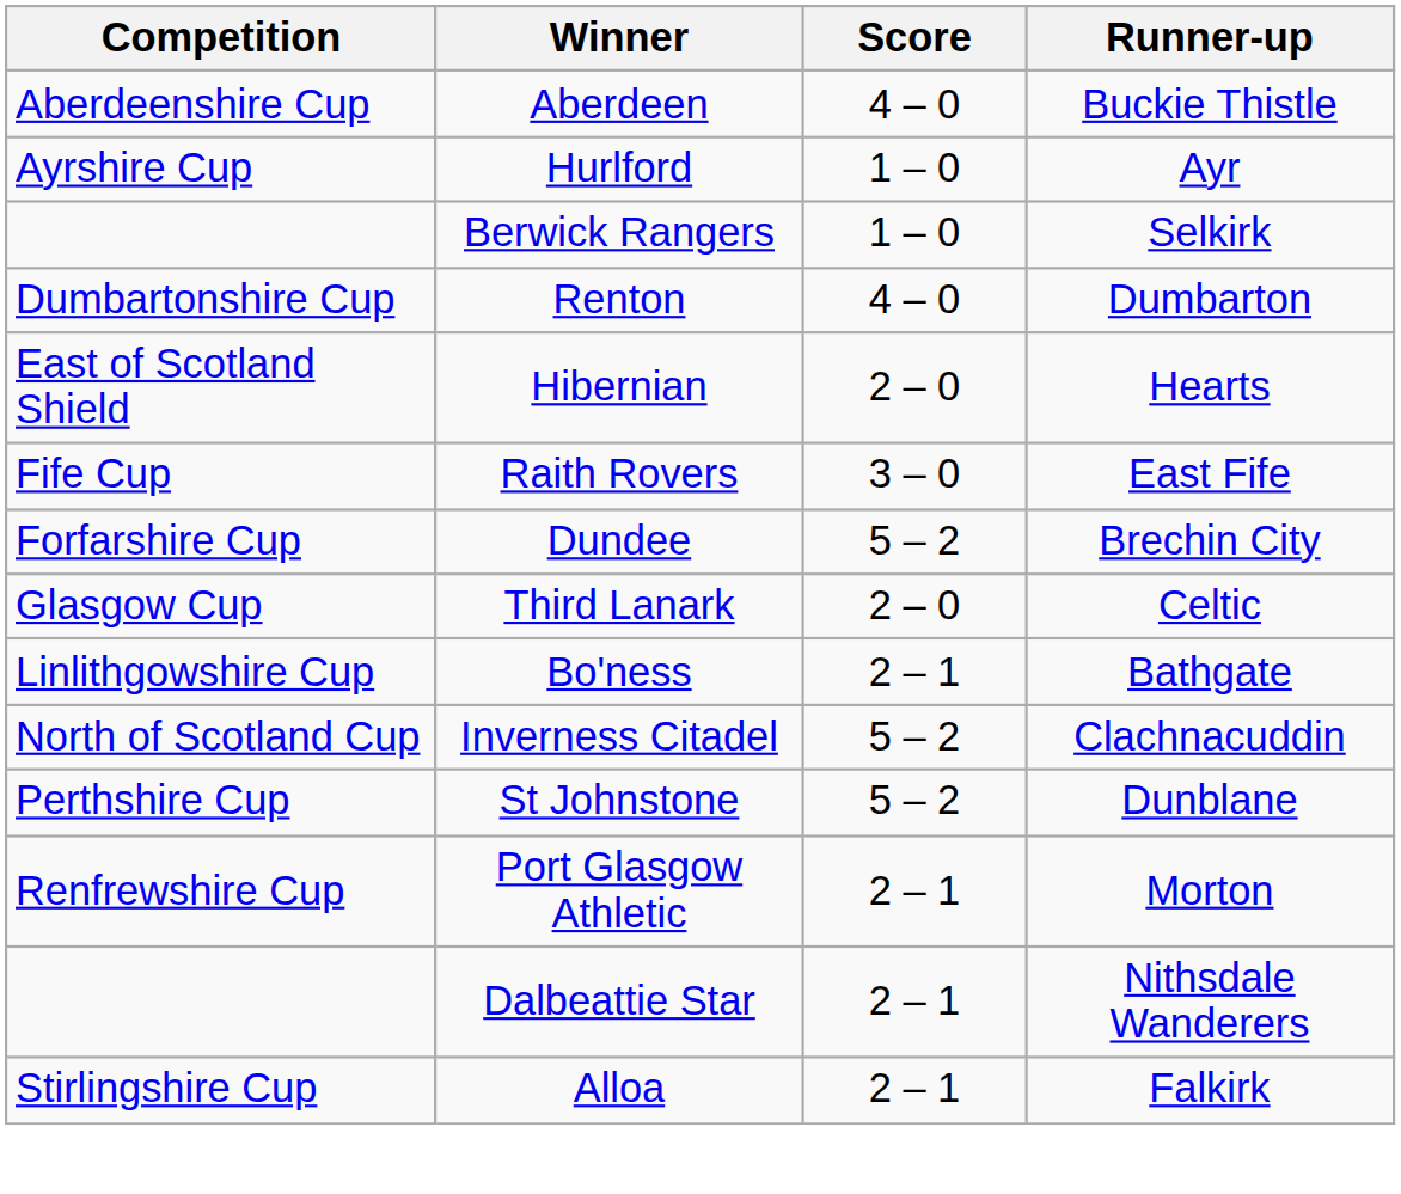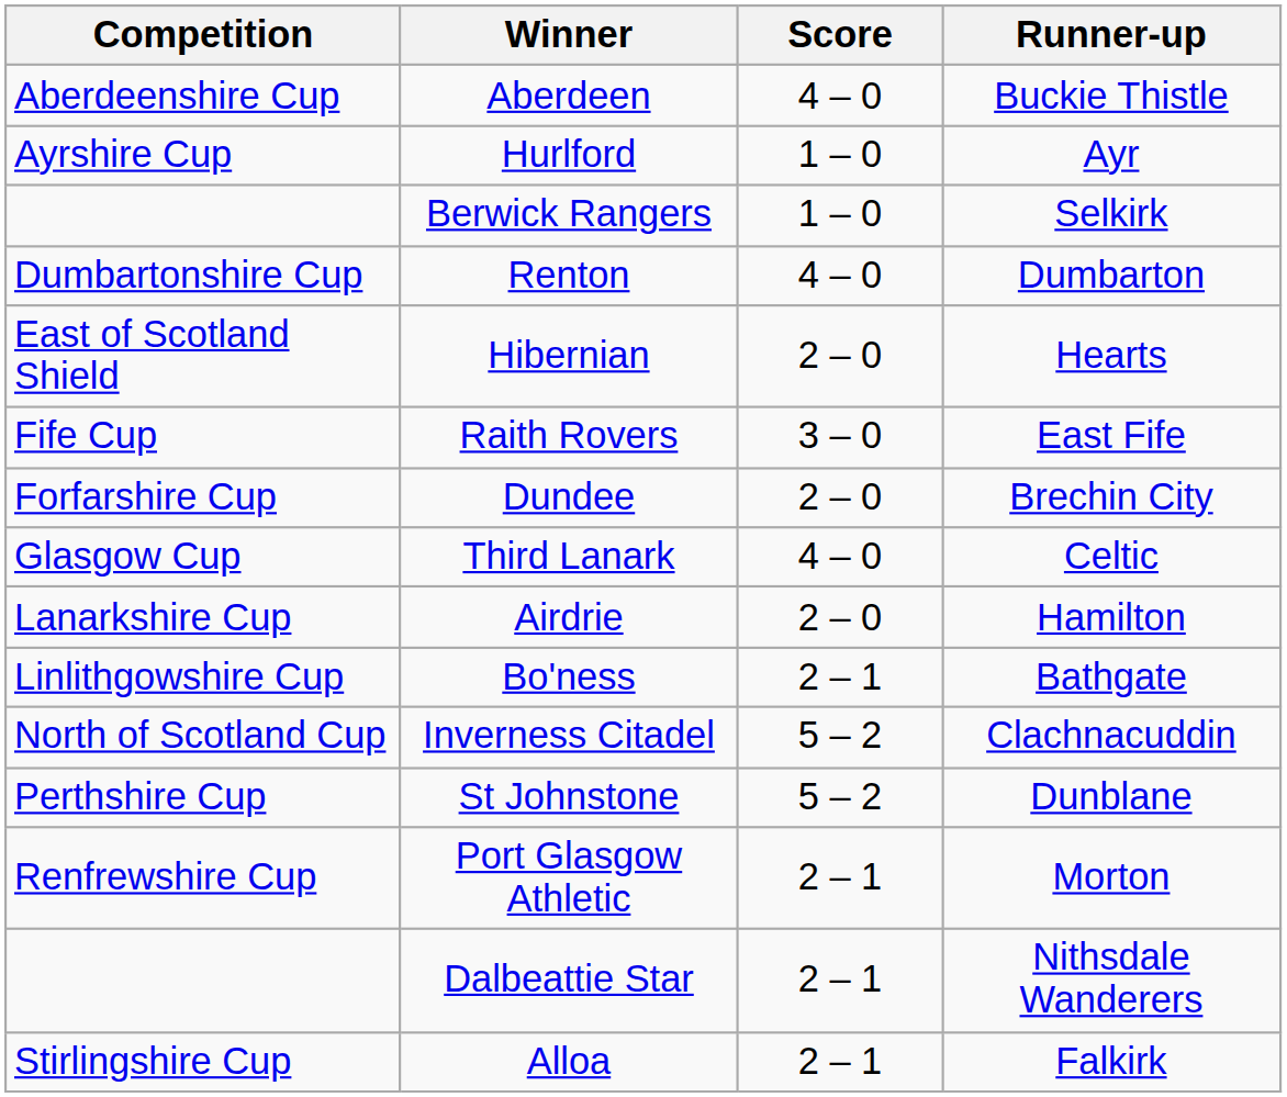Dundee | Score: 5 – 2 -> 2 – 0
Third Lanark | Score: 2 – 0 -> 4 – 0
+ row: Lanarkshire Cup | Airdrie | 2 – 0 | Hamilton
